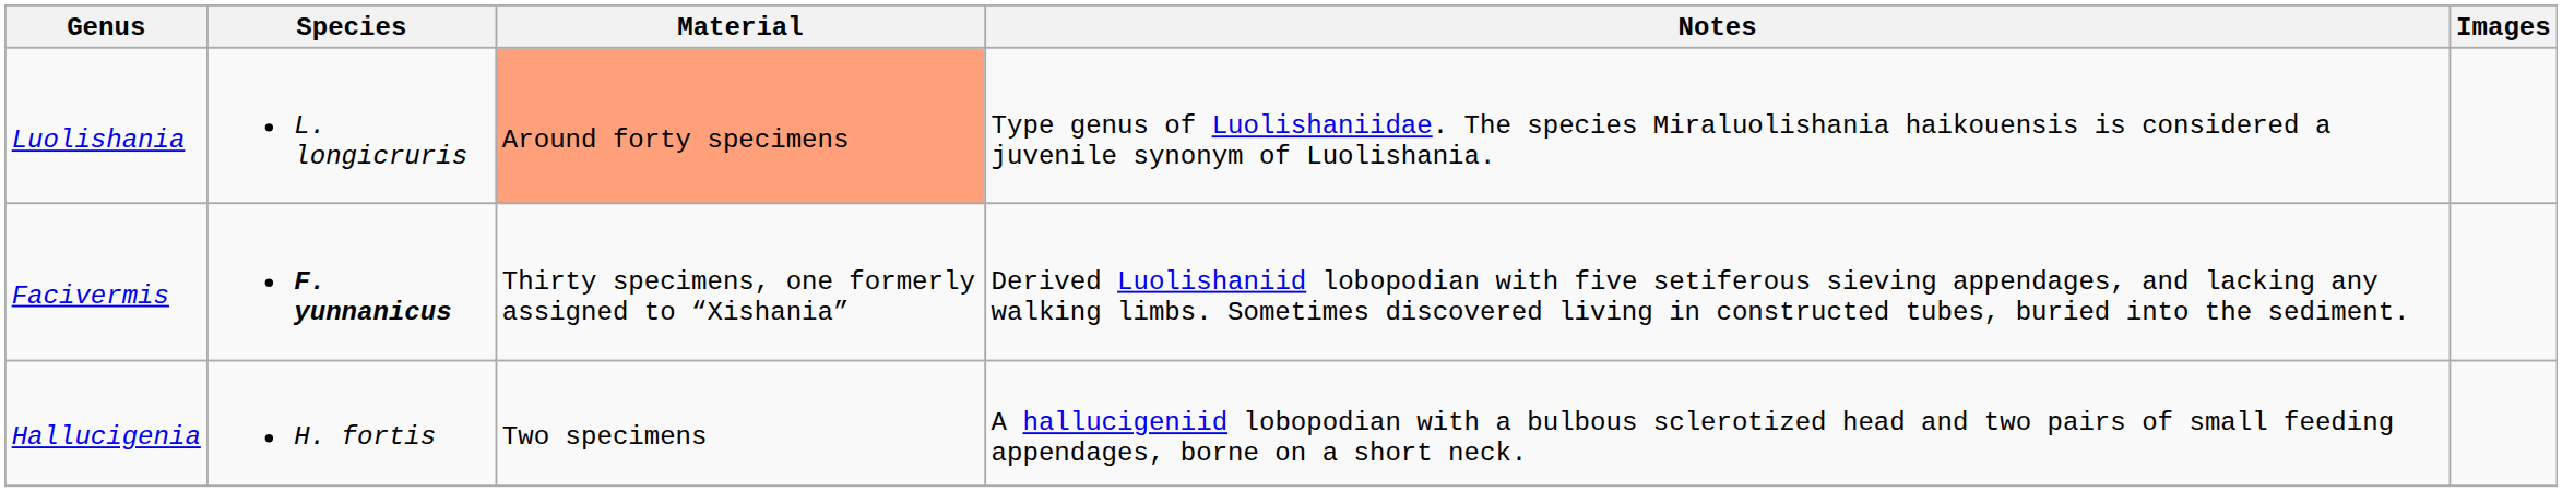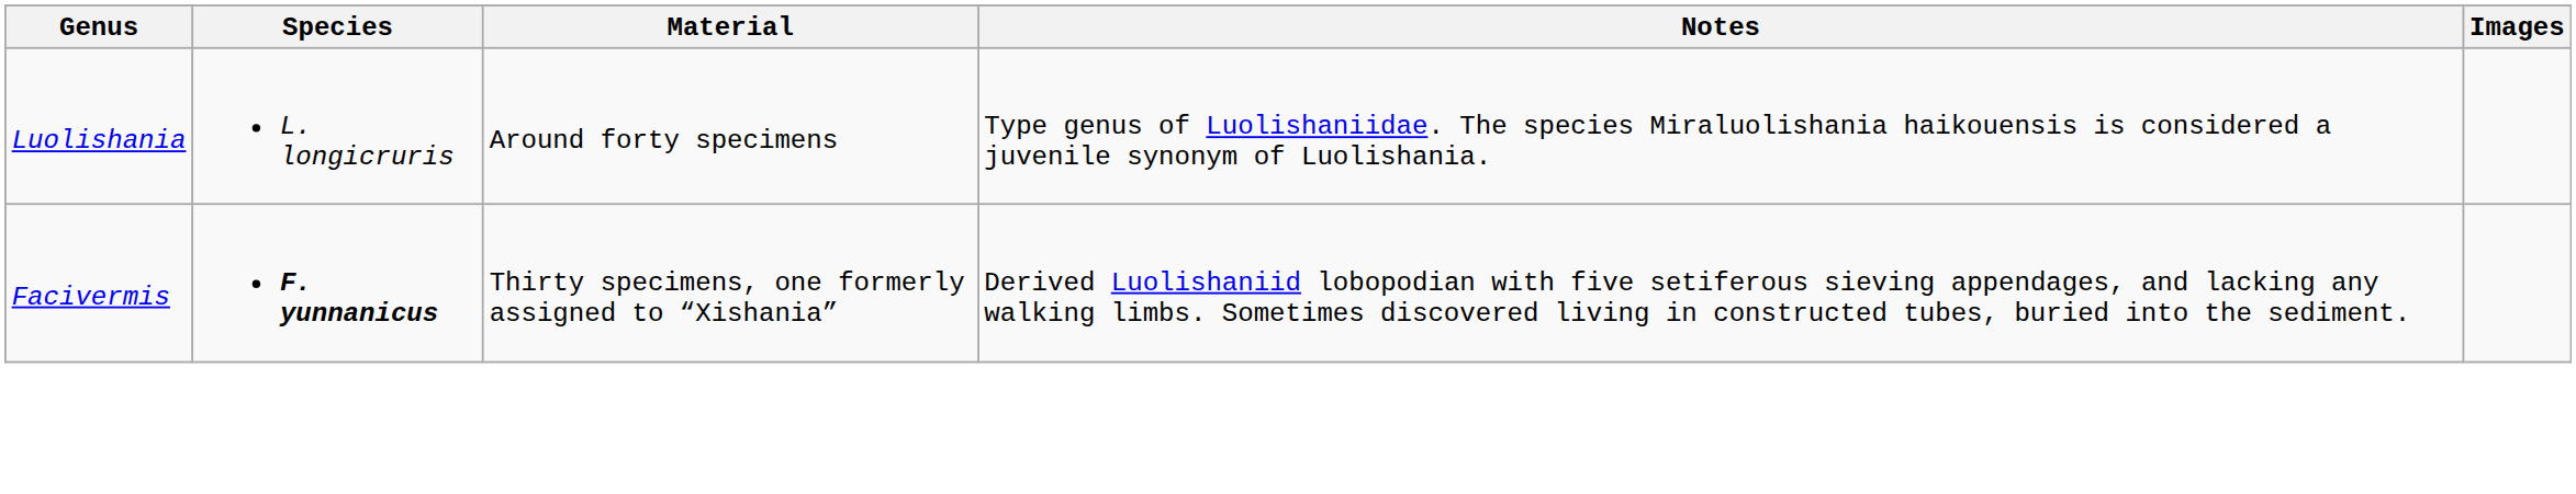Luolishania | Material: lightsalmon background -> no background
- row: Hallucigenia | H. fortis | Two specimens | A hallucigeniid lobopodian with a bulbous sclerotized head and two pairs of small feeding appendages, borne on a short neck.
